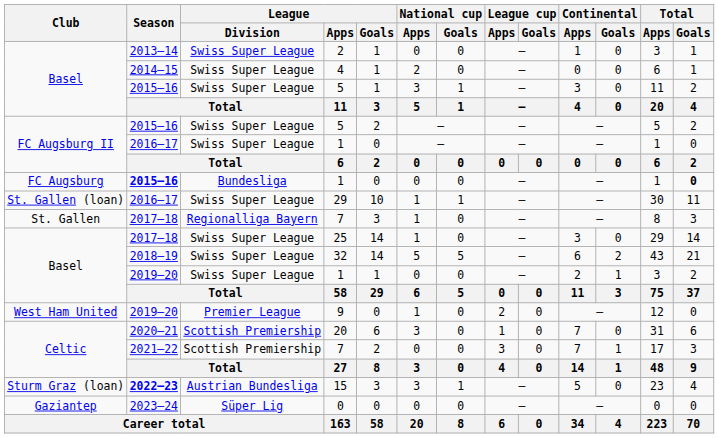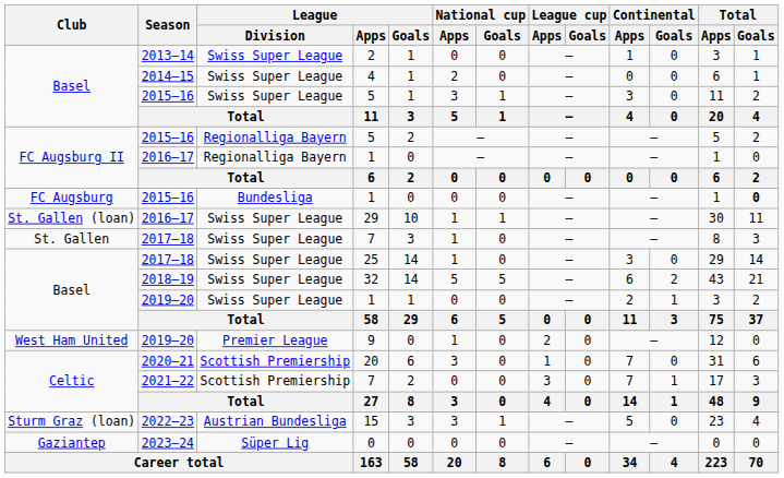FC Augsburg II / 5 | League / Division: Swiss Super League -> Regionalliga Bayern
FC Augsburg II / 1 | League / Division: Swiss Super League -> Regionalliga Bayern
FC Augsburg / 1 | Season: bold -> normal
St. Gallen / 7 | League / Division: Regionalliga Bayern -> Swiss Super League
15 | Season: bold -> normal
